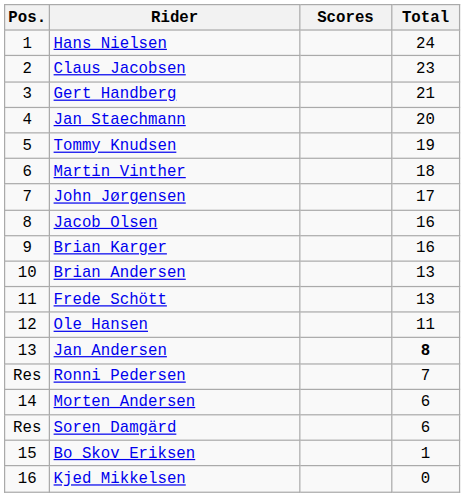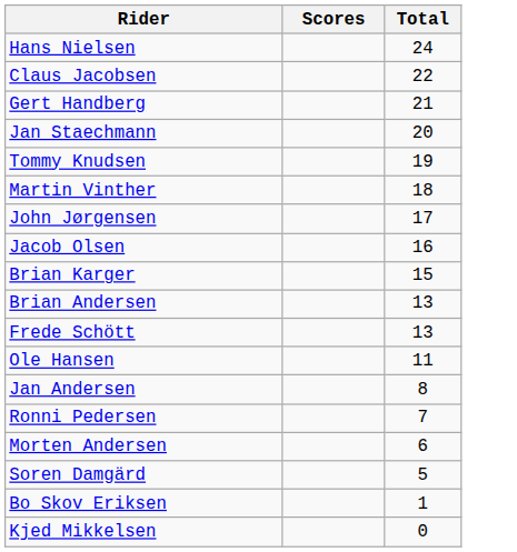- column: Pos. | 1 | 2 | 3 | 4 | 5 | 6 | 7 | 8 | 9 | 10 | 11 | 12 | 13 | Res | 14 | Res | 15 | 16
Claus Jacobsen | Total: 23 -> 22
Brian Karger | Total: 16 -> 15
Jan Andersen | Total: bold -> normal
Soren Damgärd | Total: 6 -> 5
